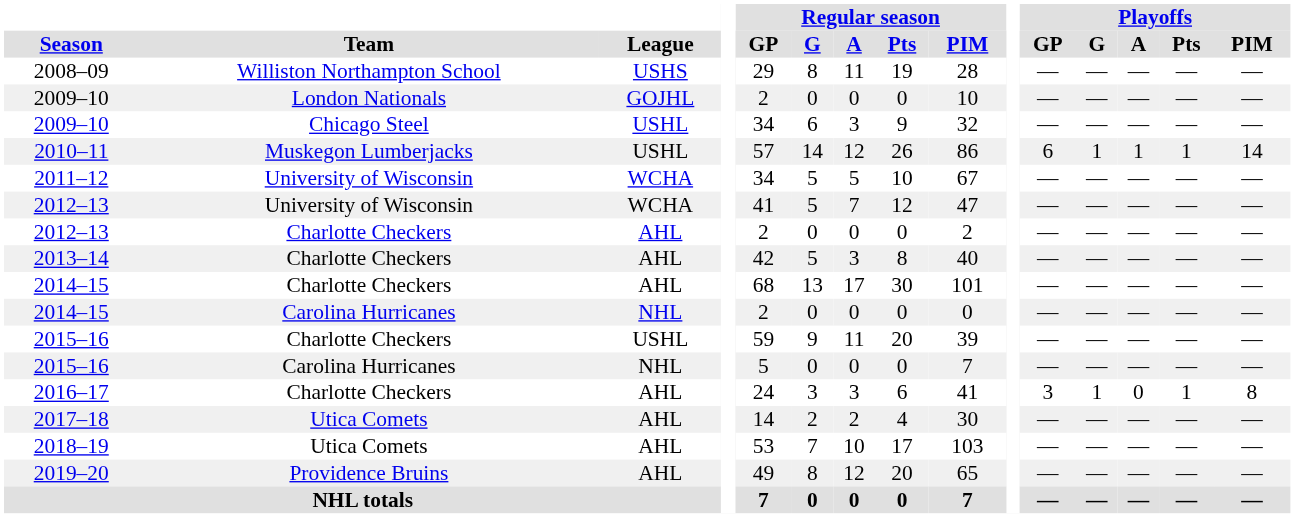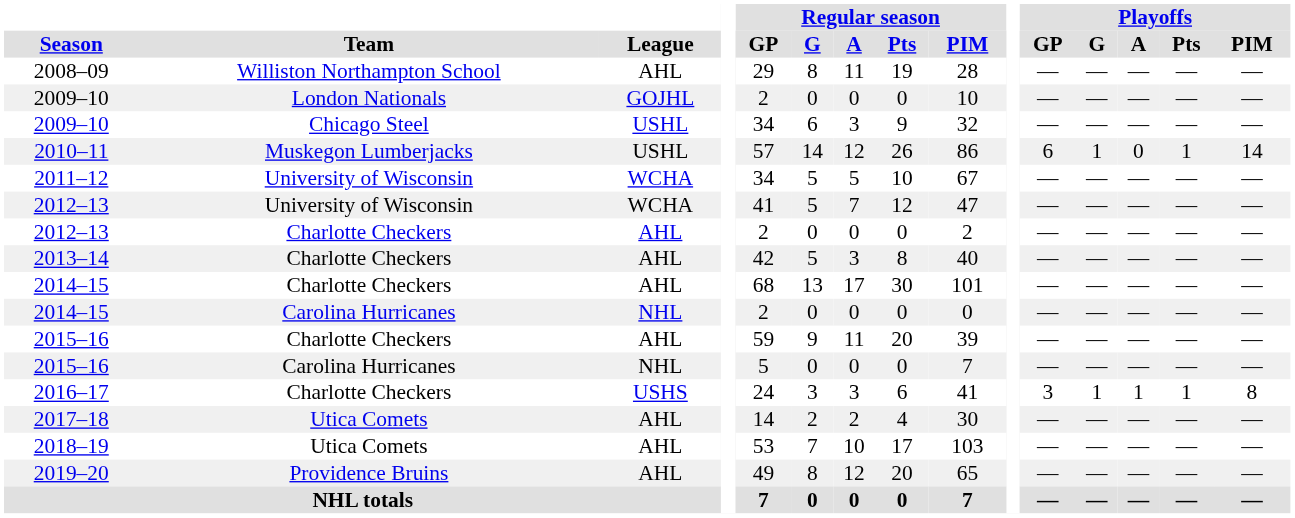2008–09 | League: USHS -> AHL
2010–11 | Playoffs / A: 1 -> 0
2015–16 / Charlotte Checkers | League: USHL -> AHL
2016–17 | League: AHL -> USHS
2016–17 | Playoffs / A: 0 -> 1
